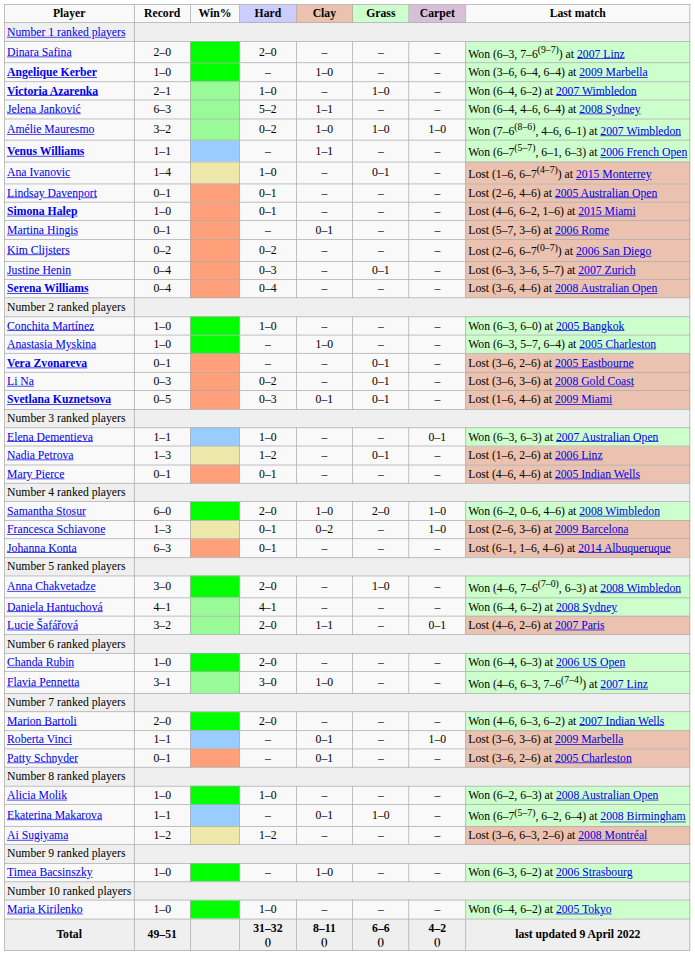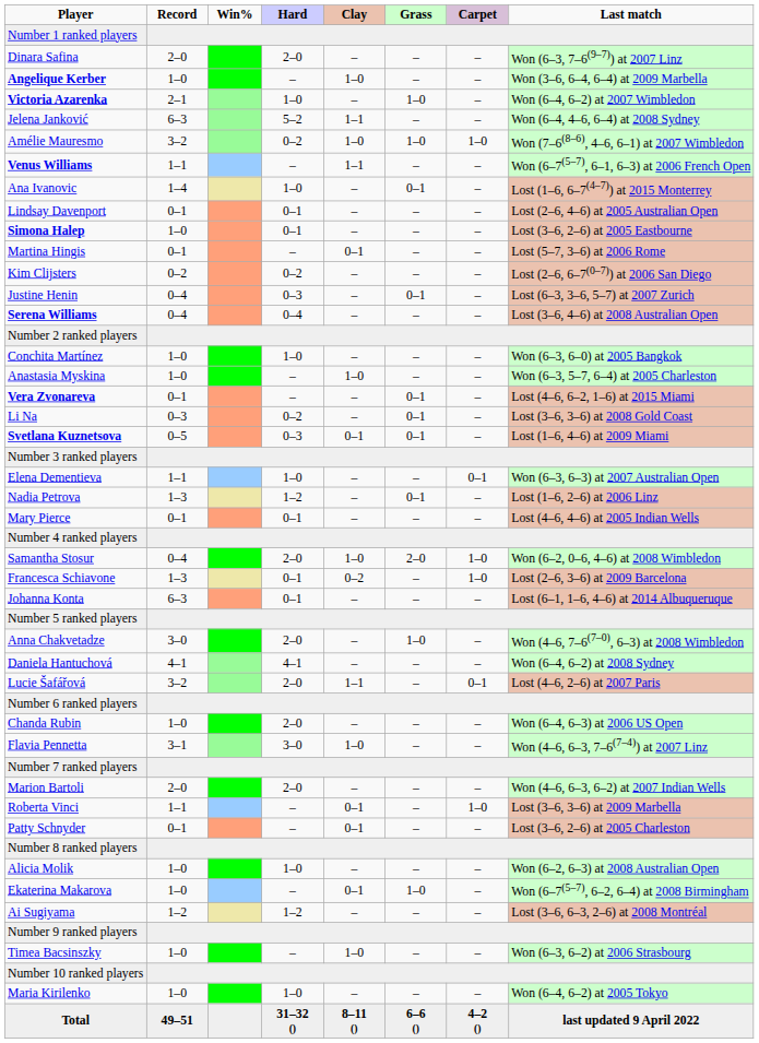Simona Halep | Last match: Lost (4–6, 6–2, 1–6) at 2015 Miami -> Lost (3–6, 2–6) at 2005 Eastbourne
Vera Zvonareva | Last match: Lost (3–6, 2–6) at 2005 Eastbourne -> Lost (4–6, 6–2, 1–6) at 2015 Miami
Samantha Stosur | Record: 6–0 -> 0–4
Ekaterina Makarova | Record: 1–1 -> 1–0
